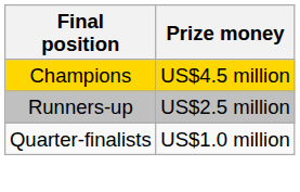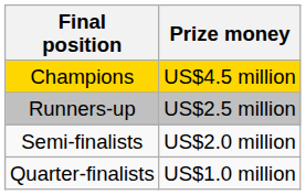+ row: Semi-finalists | US$2.0 million
